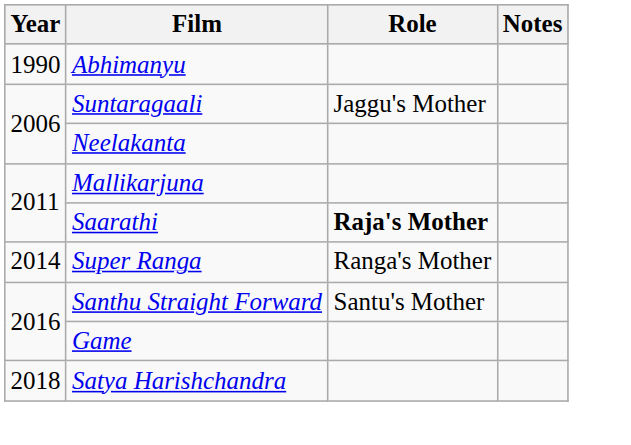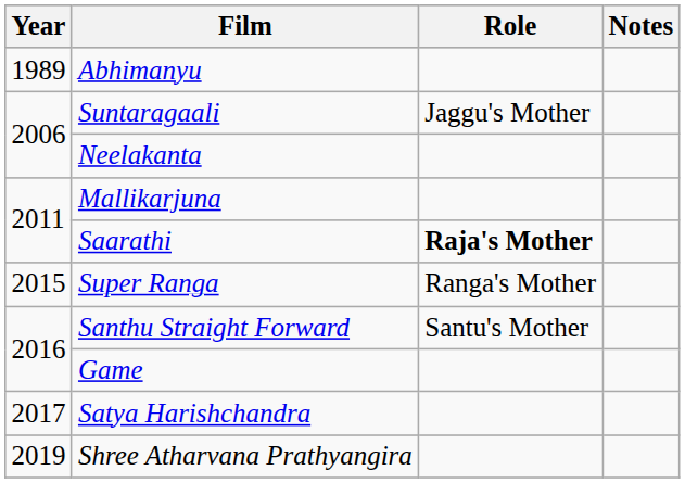Abhimanyu | Year: 1990 -> 1989
Super Ranga | Year: 2014 -> 2015
Satya Harishchandra | Year: 2018 -> 2017
+ row: 2019 | Shree Atharvana Prathyangira
